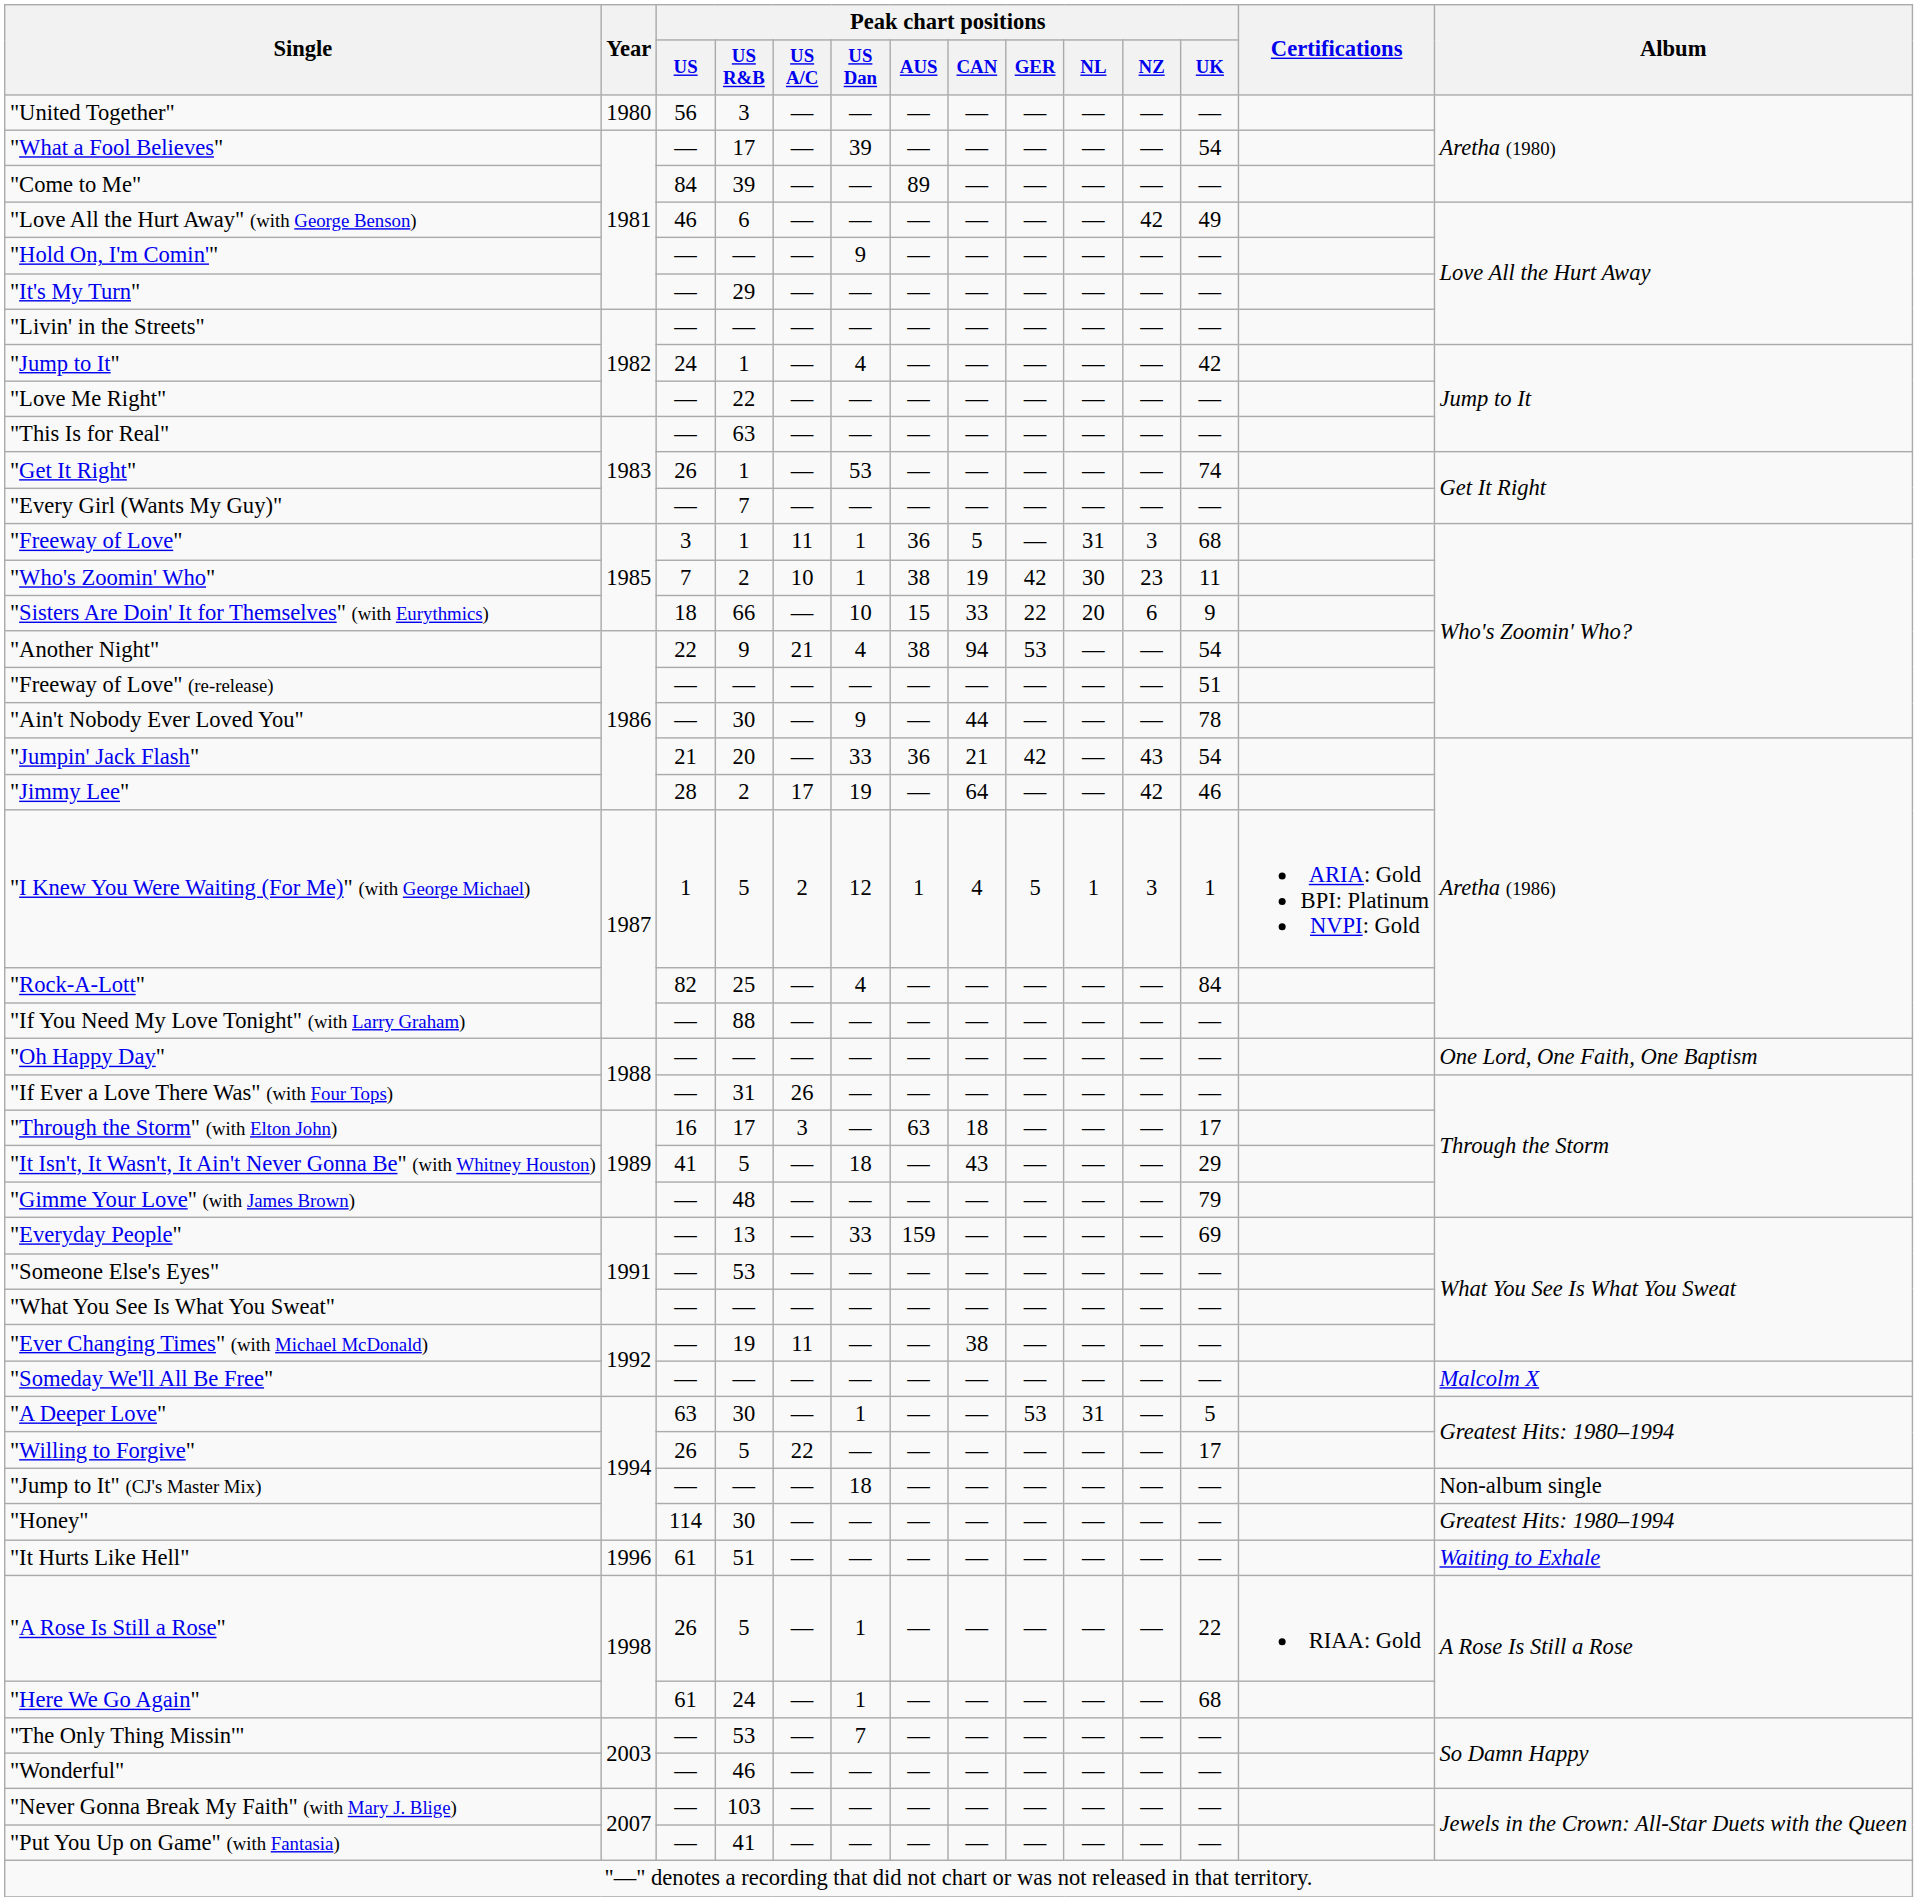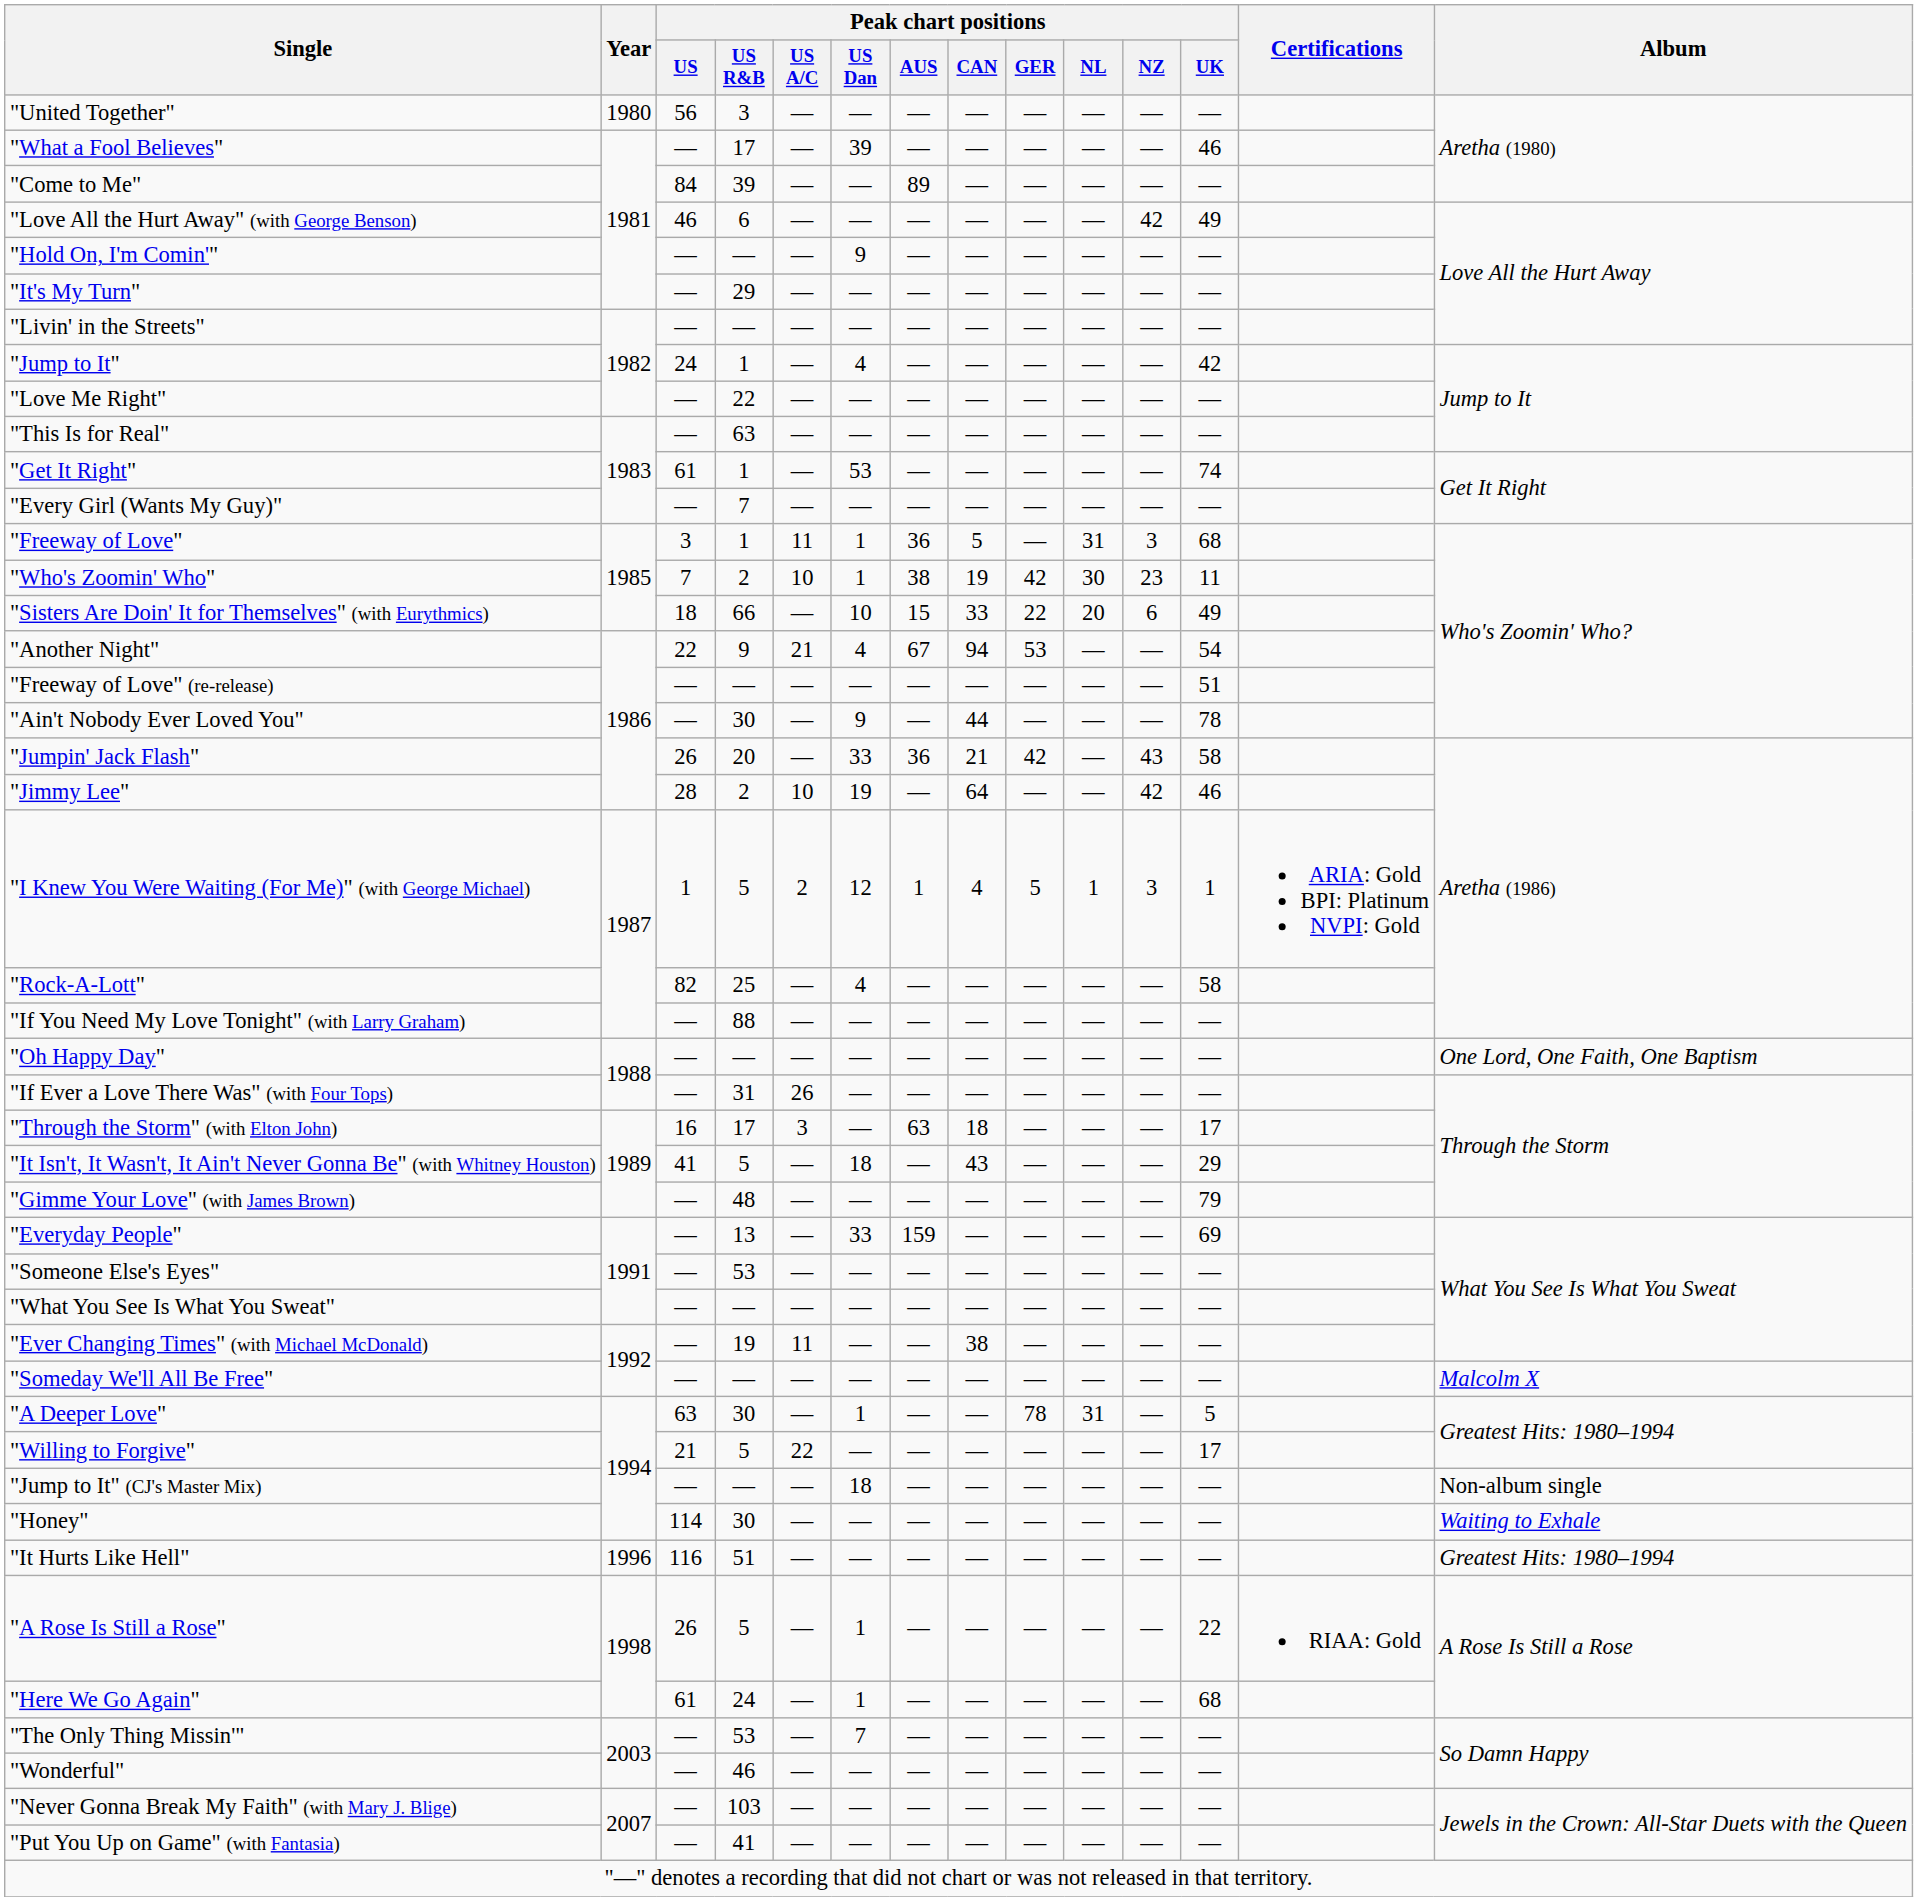"What a Fool Believes" | Peak chart positions / UK: 54 -> 46
"Get It Right" | Peak chart positions / US: 26 -> 61
"Sisters Are Doin' It for Themselves" (with Eurythmics) | Peak chart positions / UK: 9 -> 49
"Another Night" | Peak chart positions / AUS: 38 -> 67
"Jumpin' Jack Flash" | Peak chart positions / US: 21 -> 26
"Jumpin' Jack Flash" | Peak chart positions / UK: 54 -> 58
"Jimmy Lee" | Peak chart positions / US A/C: 17 -> 10
"Rock-A-Lott" | Peak chart positions / UK: 84 -> 58
"A Deeper Love" | Peak chart positions / GER: 53 -> 78
"Willing to Forgive" | Peak chart positions / US: 26 -> 21
"Honey" | Album: Greatest Hits: 1980–1994 -> Waiting to Exhale
"It Hurts Like Hell" | Peak chart positions / US: 61 -> 116
"It Hurts Like Hell" | Album: Waiting to Exhale -> Greatest Hits: 1980–1994
